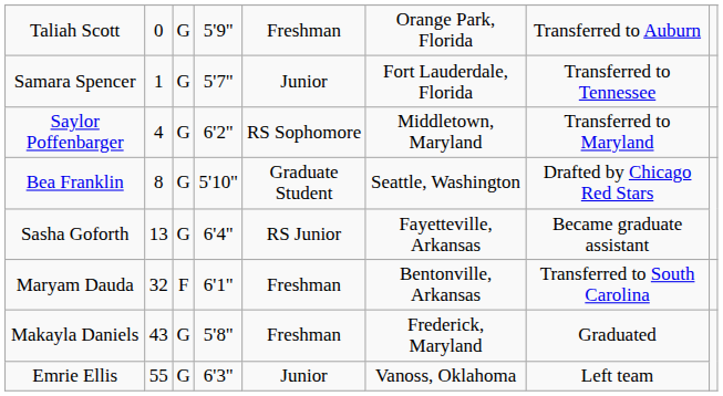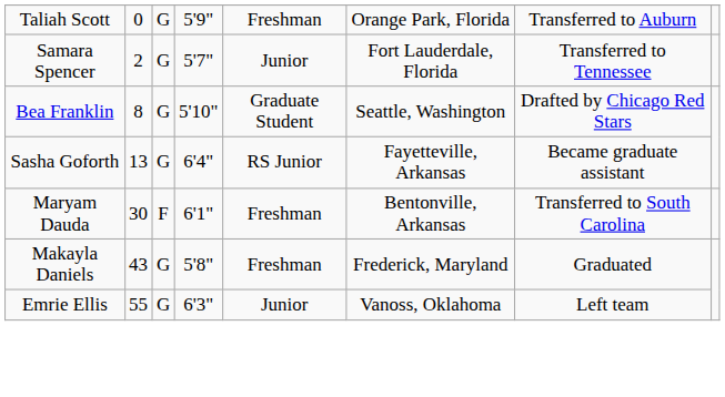Samara Spencer | column 2: 1 -> 2
- row: Saylor Poffenbarger | 4 | G | 6'2" | RS Sophomore | Middletown, Maryland | Transferred to Maryland
Maryam Dauda | column 2: 32 -> 30
